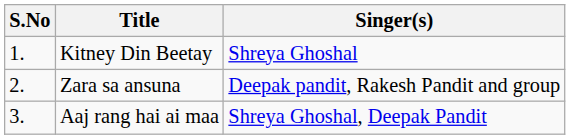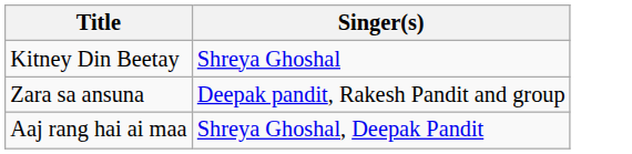- column: S.No | 1. | 2. | 3.
